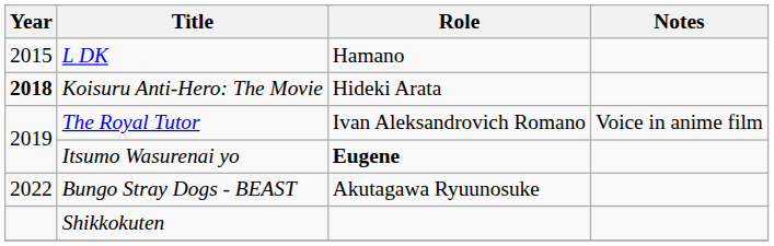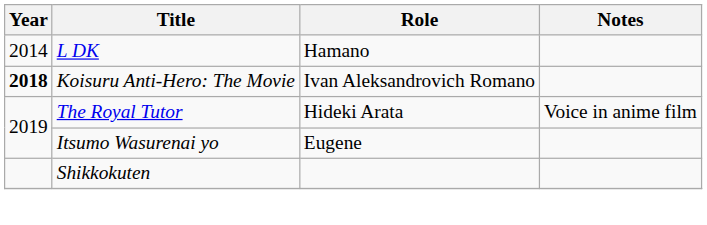L DK | Year: 2015 -> 2014
Koisuru Anti-Hero: The Movie | Role: Hideki Arata -> Ivan Aleksandrovich Romano
The Royal Tutor | Role: Ivan Aleksandrovich Romano -> Hideki Arata
Itsumo Wasurenai yo | Role: bold -> normal
- row: 2022 | Bungo Stray Dogs - BEAST | Akutagawa Ryuunosuke
